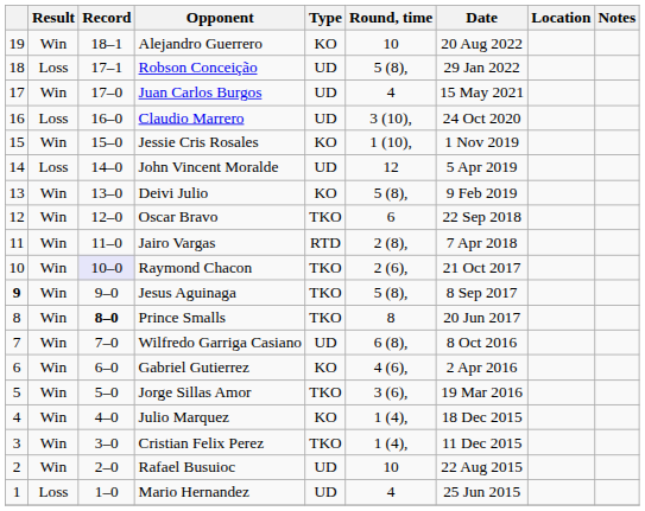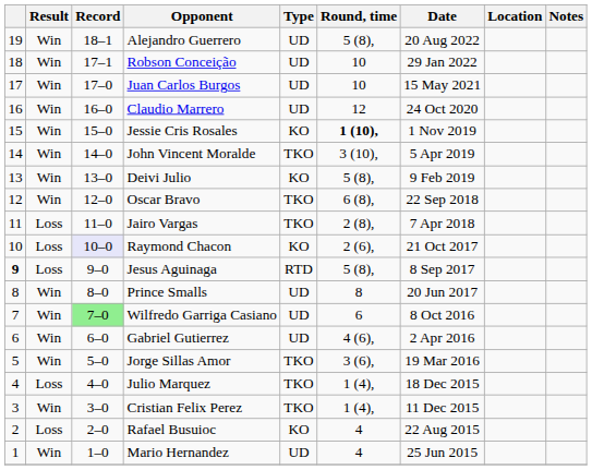Alejandro Guerrero | Type: KO -> UD
Alejandro Guerrero | Round, time: 10 -> 5 (8),
Robson Conceição | Result: Loss -> Win
Robson Conceição | Round, time: 5 (8), -> 10
Juan Carlos Burgos | Round, time: 4 -> 10
Claudio Marrero | Result: Loss -> Win
Claudio Marrero | Round, time: 3 (10), -> 12
Jessie Cris Rosales | Round, time: normal -> bold
John Vincent Moralde | Result: Loss -> Win
John Vincent Moralde | Type: UD -> TKO
John Vincent Moralde | Round, time: 12 -> 3 (10),
Oscar Bravo | Round, time: 6 -> 6 (8),
Jairo Vargas | Result: Win -> Loss
Jairo Vargas | Type: RTD -> TKO
Raymond Chacon | Result: Win -> Loss
Raymond Chacon | Type: TKO -> KO
Jesus Aguinaga | Result: Win -> Loss
Jesus Aguinaga | Type: TKO -> RTD
Prince Smalls | Record: bold -> normal
Prince Smalls | Type: TKO -> UD
Wilfredo Garriga Casiano | Record: no background -> lightgreen background
Wilfredo Garriga Casiano | Round, time: 6 (8), -> 6
Gabriel Gutierrez | Type: KO -> UD
Julio Marquez | Result: Win -> Loss
Julio Marquez | Type: KO -> TKO
Rafael Busuioc | Result: Win -> Loss
Rafael Busuioc | Type: UD -> KO
Rafael Busuioc | Round, time: 10 -> 4
Mario Hernandez | Result: Loss -> Win
